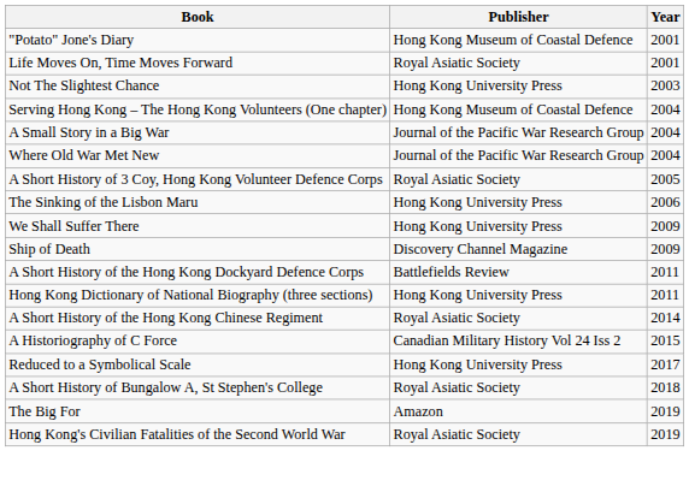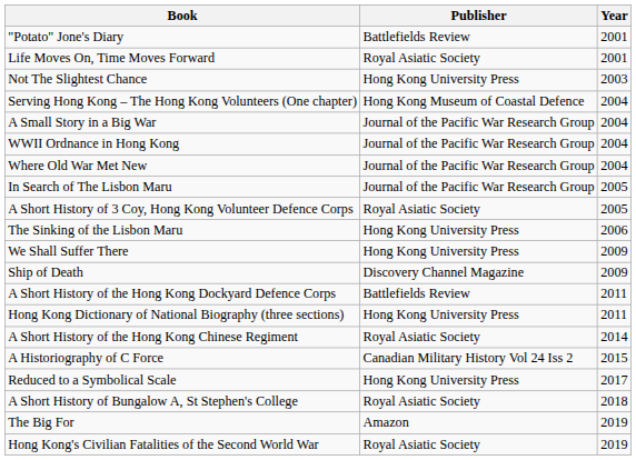"Potato" Jone's Diary | Publisher: Hong Kong Museum of Coastal Defence -> Battlefields Review
+ row: WWII Ordnance in Hong Kong | Journal of the Pacific War Research Group | 2004
+ row: In Search of The Lisbon Maru | Journal of the Pacific War Research Group | 2005
